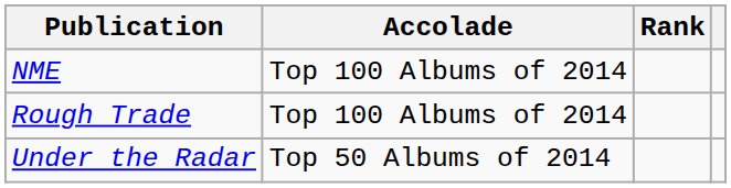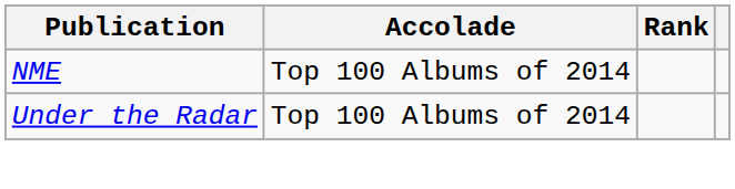- row: Rough Trade | Top 100 Albums of 2014
Under the Radar | Accolade: Top 50 Albums of 2014 -> Top 100 Albums of 2014
